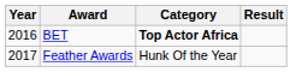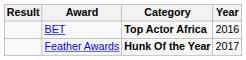columns swapped: Year <-> Result
Feather Awards | Category: normal -> bold
